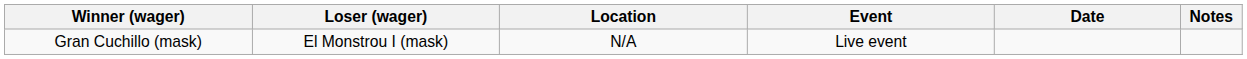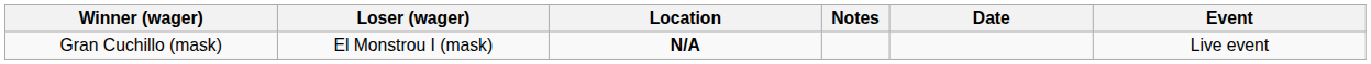columns swapped: Event <-> Notes
Gran Cuchillo (mask) | Location: normal -> bold
